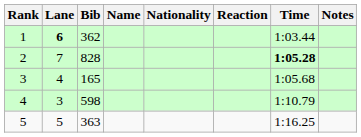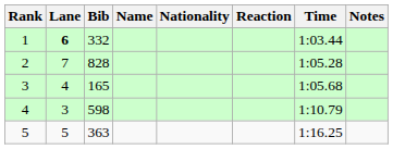1 | Bib: 362 -> 332
2 | Time: bold -> normal
